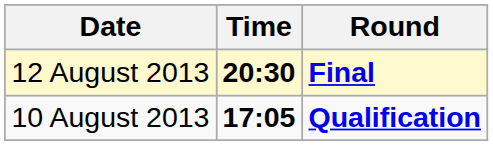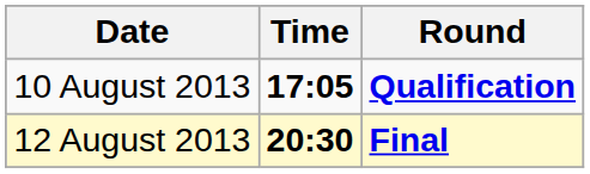rows swapped: 10 August 2013 <-> 12 August 2013
